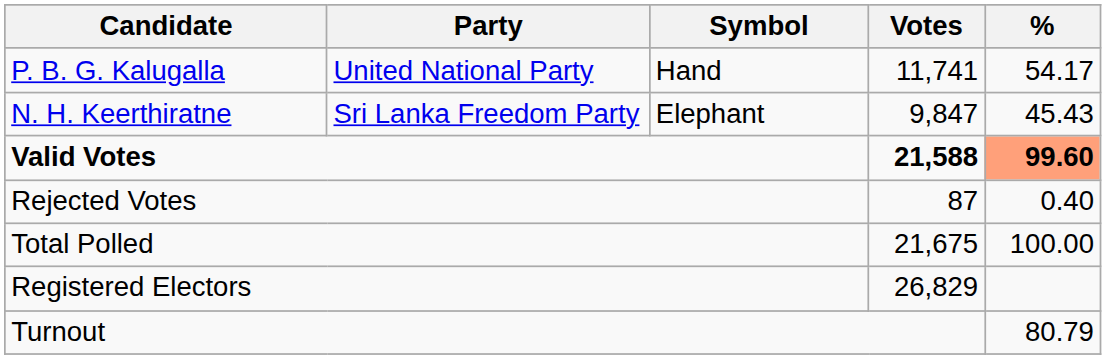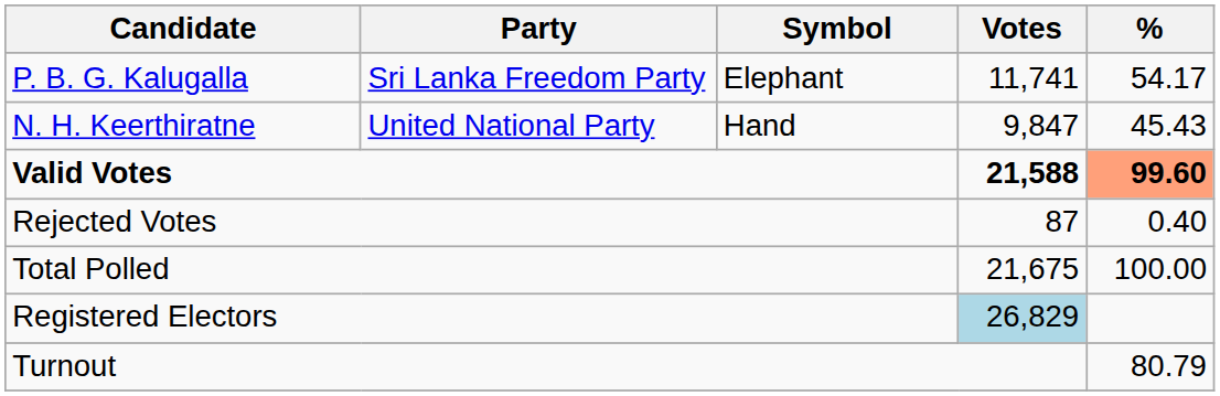P. B. G. Kalugalla | Party: United National Party -> Sri Lanka Freedom Party
P. B. G. Kalugalla | Symbol: Hand -> Elephant
N. H. Keerthiratne | Party: Sri Lanka Freedom Party -> United National Party
N. H. Keerthiratne | Symbol: Elephant -> Hand
Registered Electors | Votes: no background -> lightblue background
